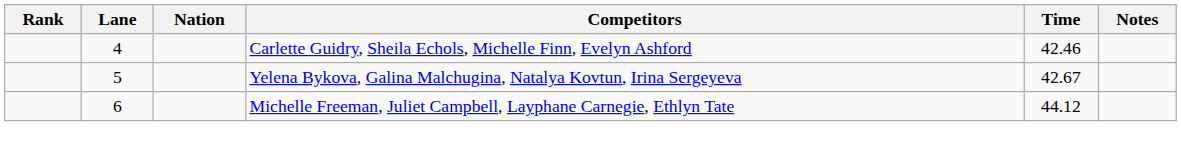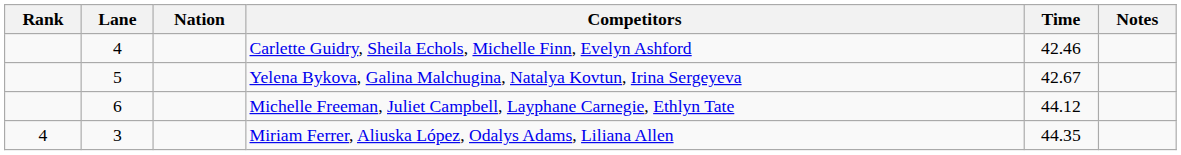+ row: 4 | 3 | Miriam Ferrer, Aliuska López, Odalys Adams, Liliana Allen | 44.35
